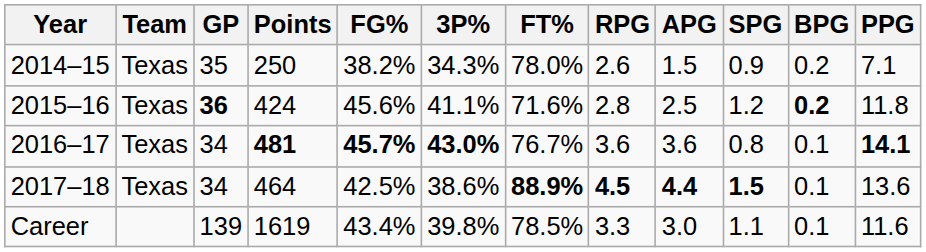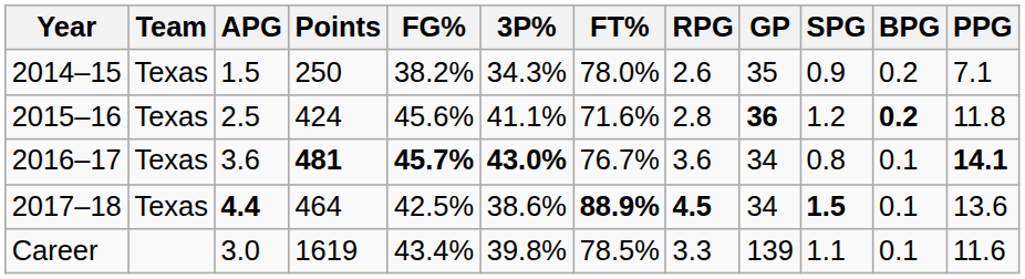columns swapped: GP <-> APG
